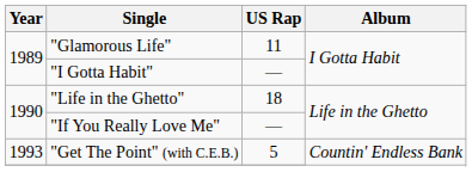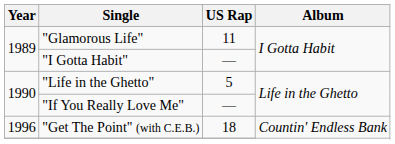"Life in the Ghetto" | US Rap: 18 -> 5
"Get The Point" (with C.E.B.) | Year: 1993 -> 1996
"Get The Point" (with C.E.B.) | US Rap: 5 -> 18
